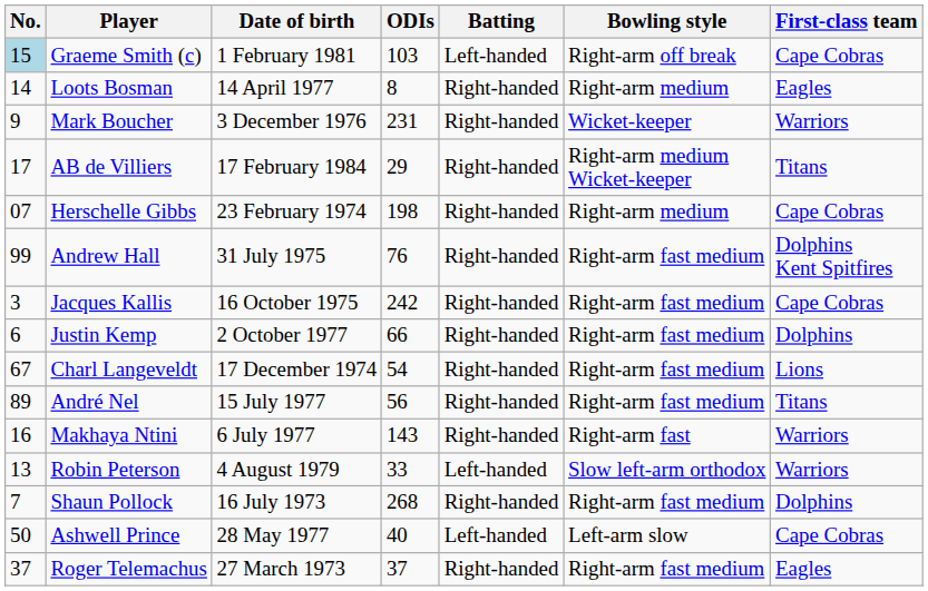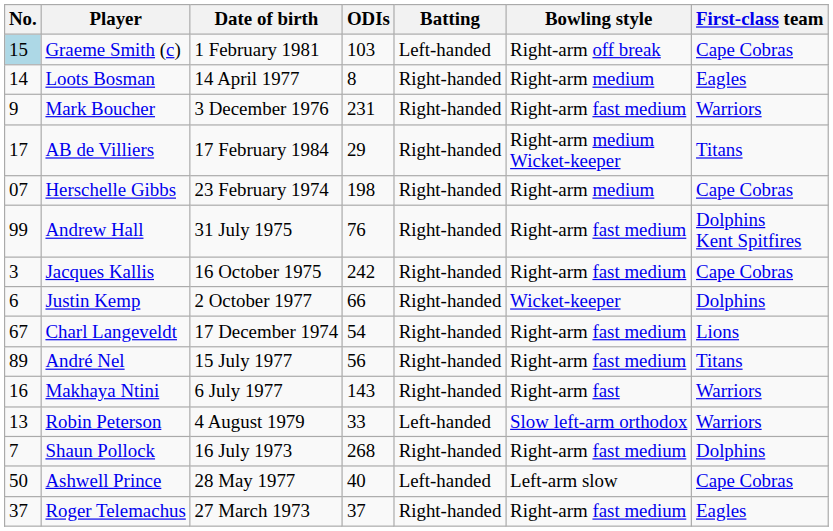Mark Boucher | Bowling style: Wicket-keeper -> Right-arm fast medium
Justin Kemp | Bowling style: Right-arm fast medium -> Wicket-keeper
